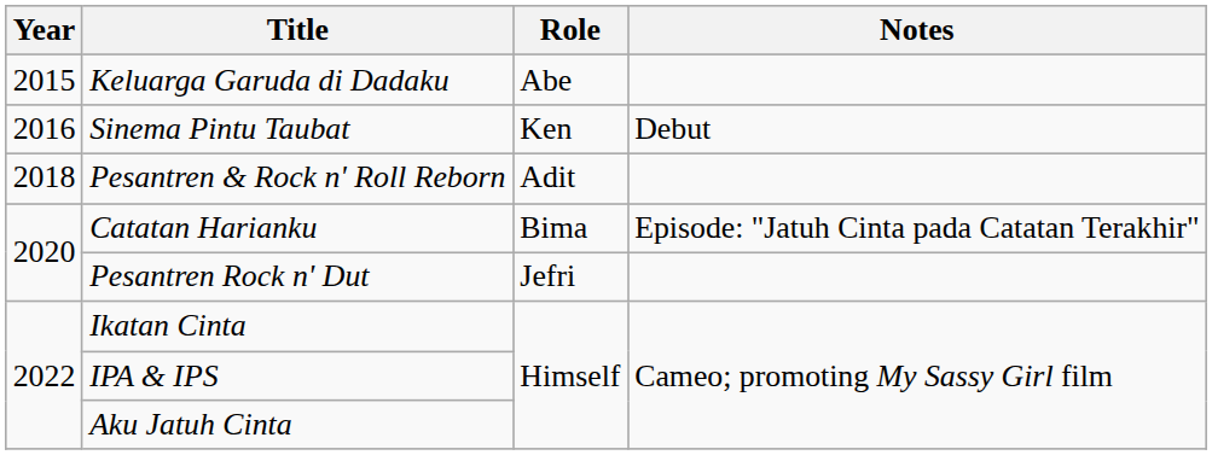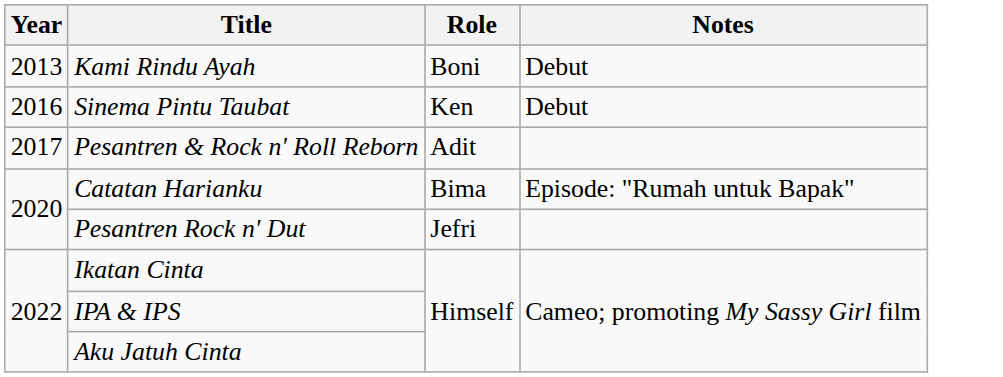+ row: 2013 | Kami Rindu Ayah | Boni | Debut
- row: 2015 | Keluarga Garuda di Dadaku | Abe
Pesantren & Rock n' Roll Reborn | Year: 2018 -> 2017
Catatan Harianku | Notes: Episode: "Jatuh Cinta pada Catatan Terakhir" -> Episode: "Rumah untuk Bapak"
